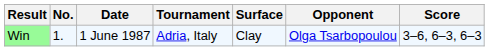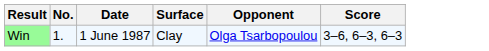- column: Tournament | Adria, Italy
